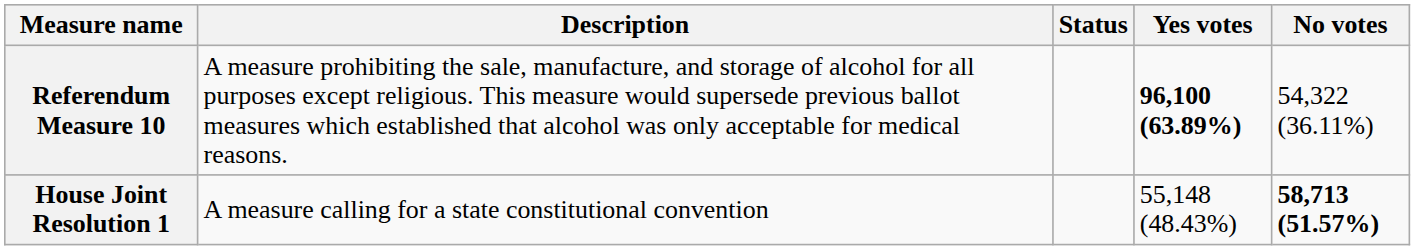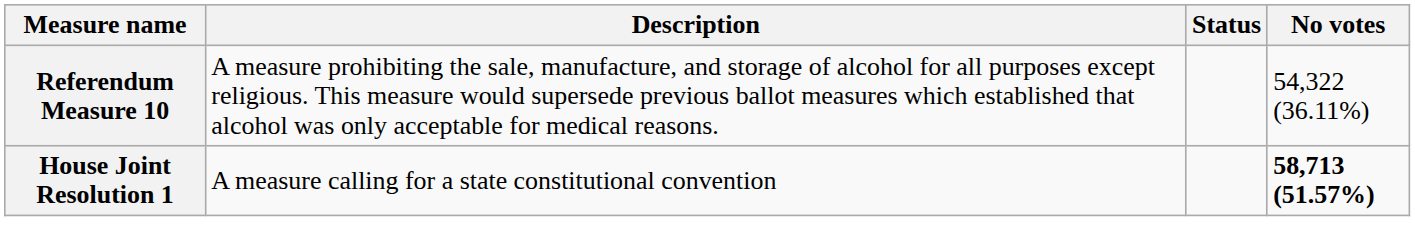- column: Yes votes | 96,100 (63.89%) | 55,148 (48.43%)
